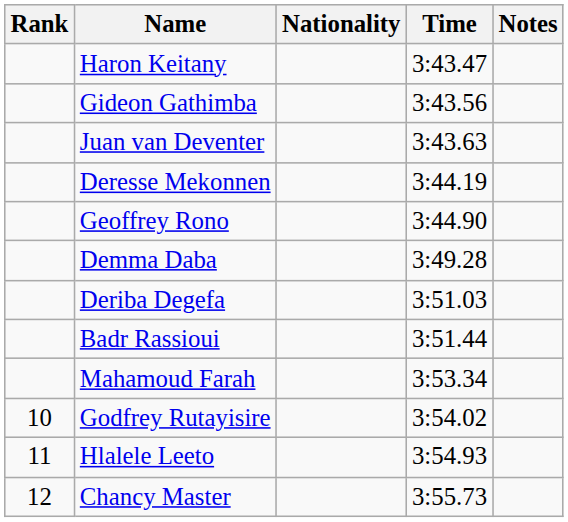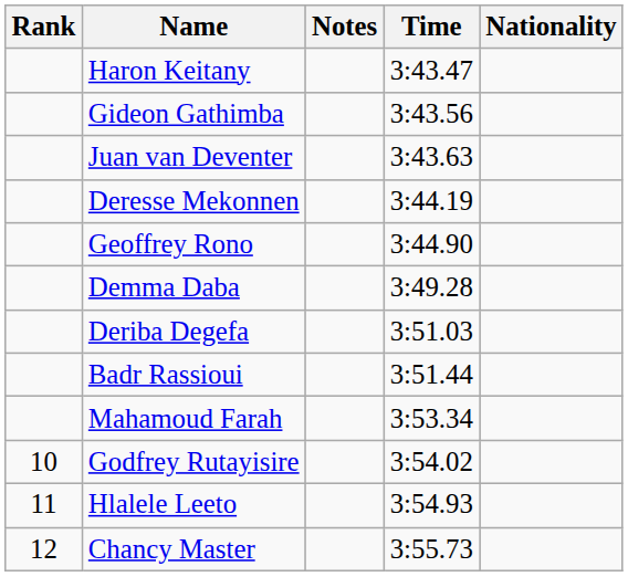columns swapped: Nationality <-> Notes
